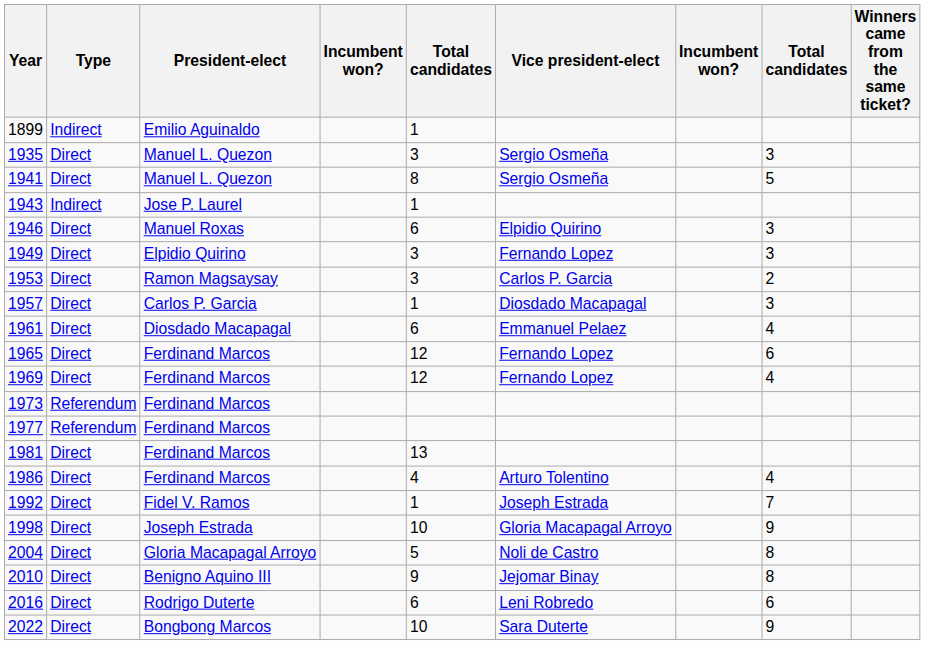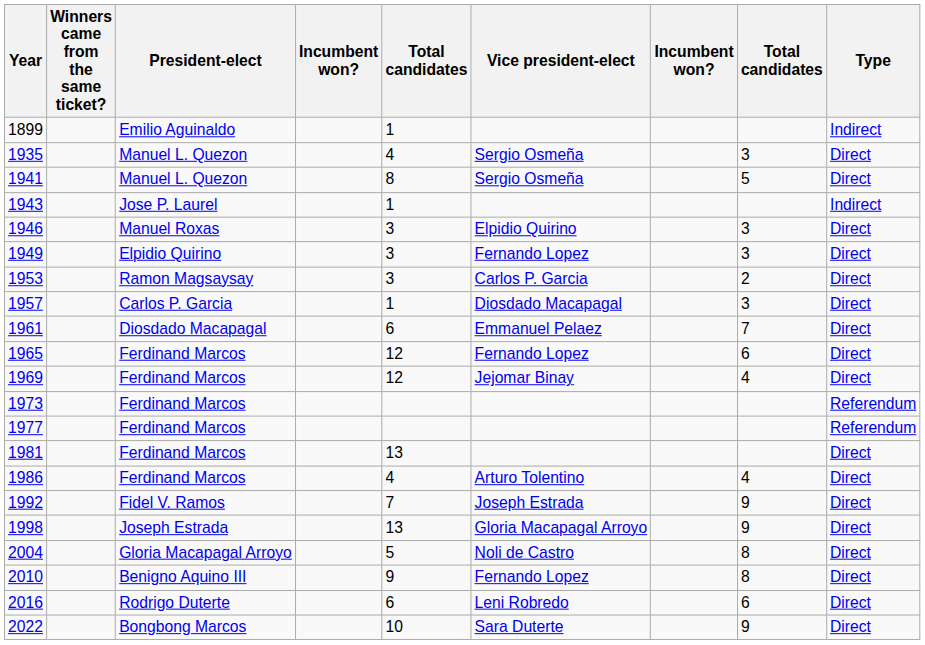columns swapped: Type <-> Winners came from the same ticket?
1935 | column 5: 3 -> 4
1946 | column 5: 6 -> 3
1961 | column 8: 4 -> 7
1969 | Vice president-elect: Fernando Lopez -> Jejomar Binay
1992 | column 5: 1 -> 7
1992 | column 8: 7 -> 9
1998 | column 5: 10 -> 13
2010 | Vice president-elect: Jejomar Binay -> Fernando Lopez
